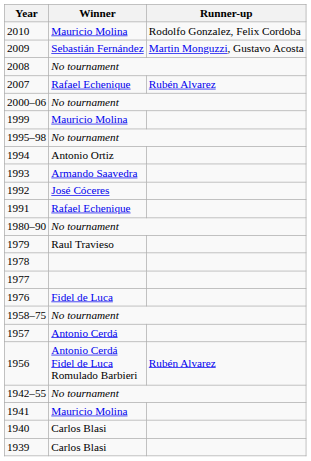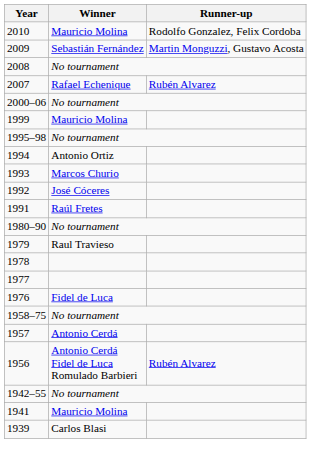1993 | Winner: Armando Saavedra -> Marcos Churio
1991 | Winner: Rafael Echenique -> Raúl Fretes
- row: 1940 | Carlos Blasi
